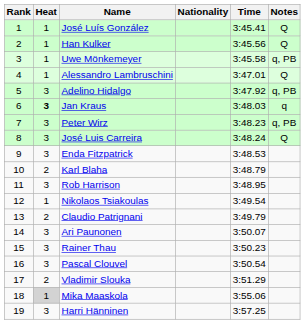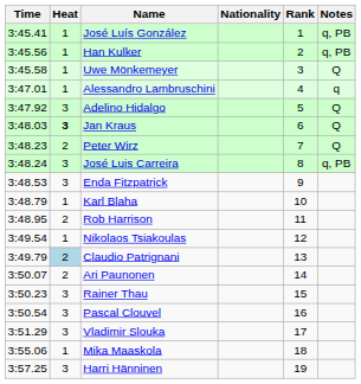columns swapped: Rank <-> Time
José Luís González | Notes: Q -> q, PB
Han Kulker | Notes: Q -> q, PB
Uwe Mönkemeyer | Notes: q, PB -> Q
Alessandro Lambruschini | Notes: Q -> q
Adelino Hidalgo | Notes: q, PB -> Q
Jan Kraus | Notes: q -> Q
Peter Wirz | Heat: 3 -> 2
Peter Wirz | Notes: q, PB -> Q
José Luis Carreira | Notes: Q -> q, PB
Karl Blaha | Heat: 2 -> 1
Rob Harrison | Heat: 3 -> 2
Claudio Patrignani | Heat: no background -> lightblue background
Ari Paunonen | Heat: 3 -> 2
Vladimir Slouka | Heat: 2 -> 3
Mika Maaskola | Heat: lightgrey background -> no background
